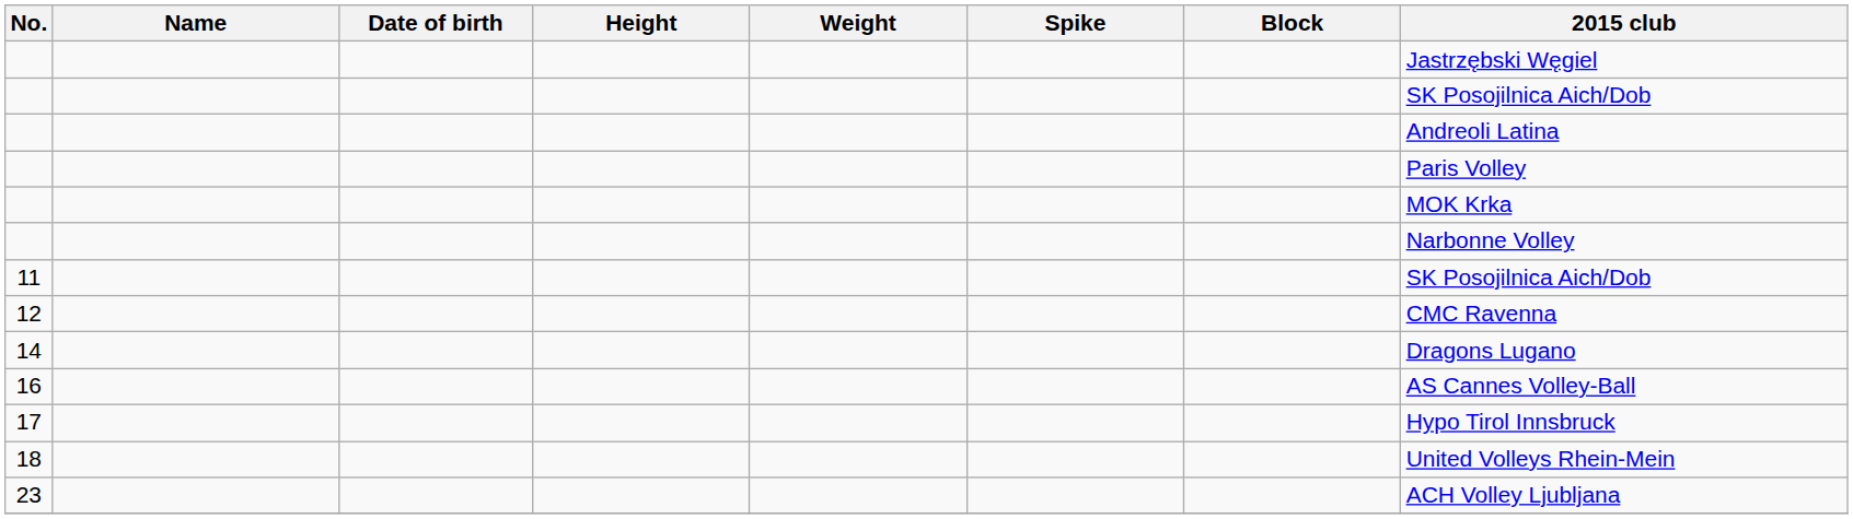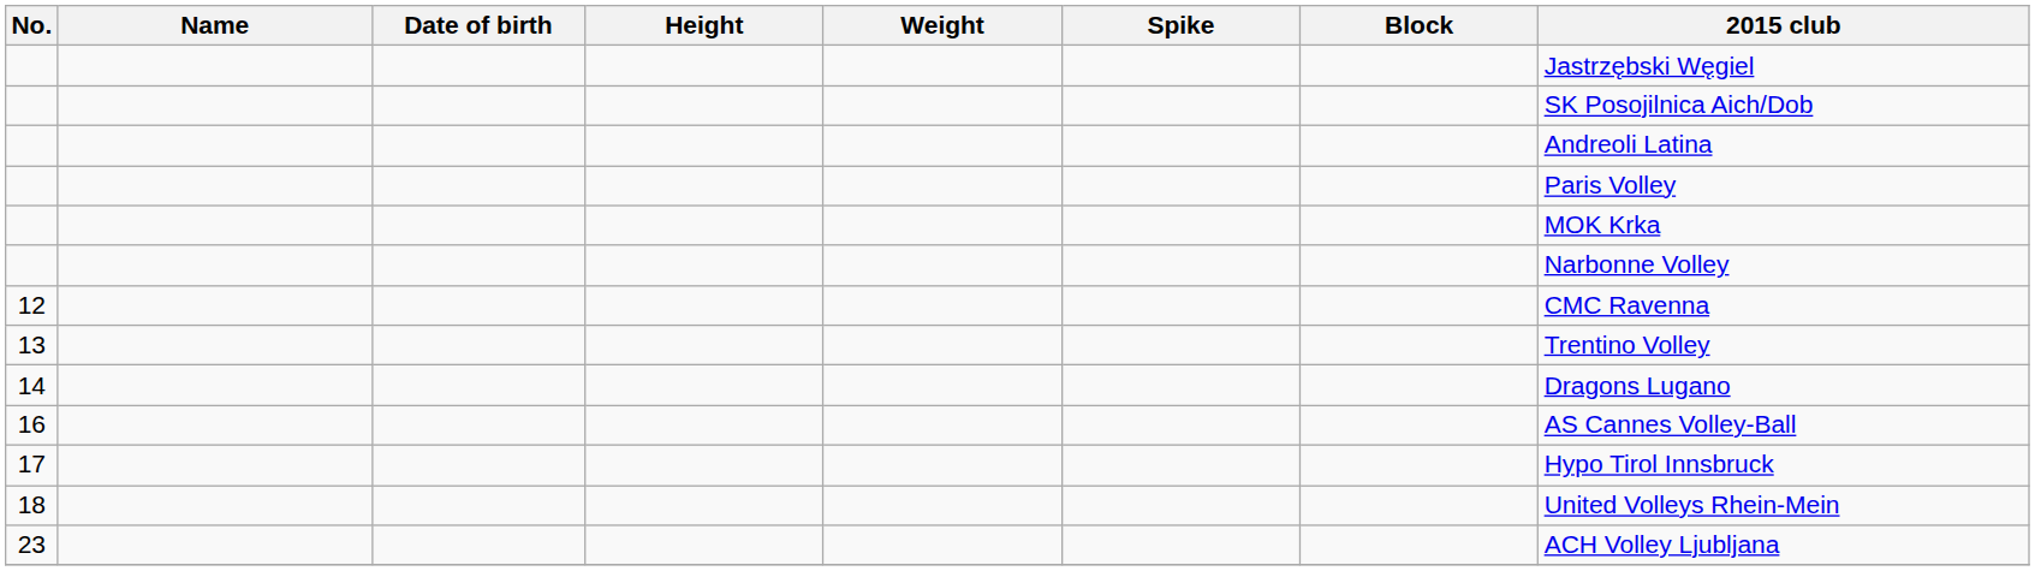- row: 11 | SK Posojilnica Aich/Dob
+ row: 13 | Trentino Volley
